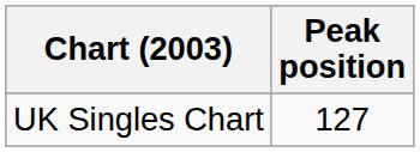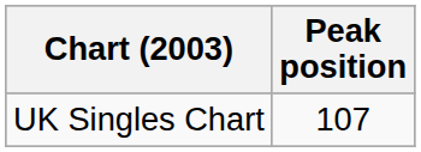UK Singles Chart | Peak position: 127 -> 107
